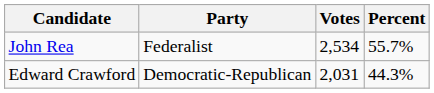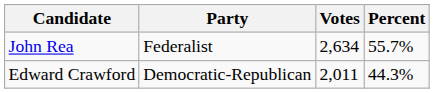John Rea | Votes: 2,534 -> 2,634
Edward Crawford | Votes: 2,031 -> 2,011
